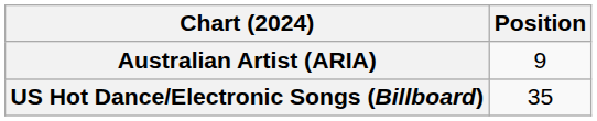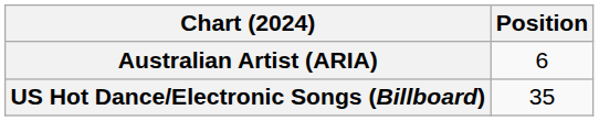Australian Artist (ARIA) | Position: 9 -> 6
